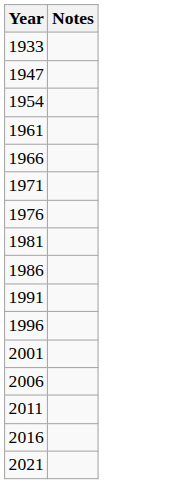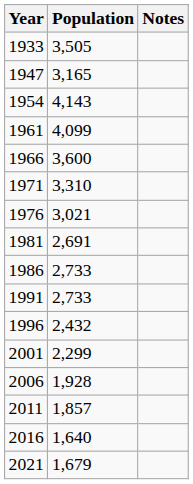+ column: Population | 3,505 | 3,165 | 4,143 | 4,099 | 3,600 | 3,310 | 3,021 | 2,691 | 2,733 | 2,733 | 2,432 | 2,299 | 1,928 | 1,857 | 1,640 | 1,679
